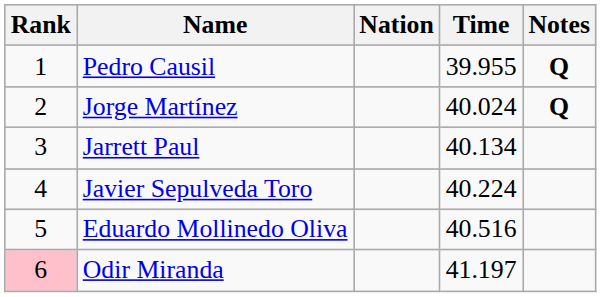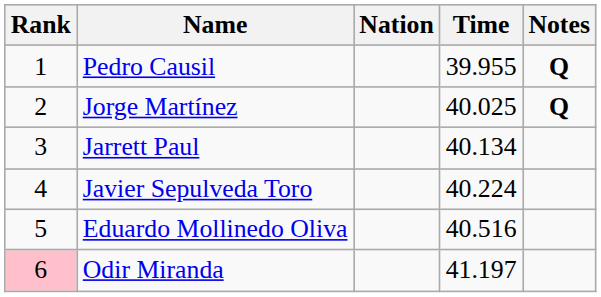Jorge Martínez | Time: 40.024 -> 40.025
